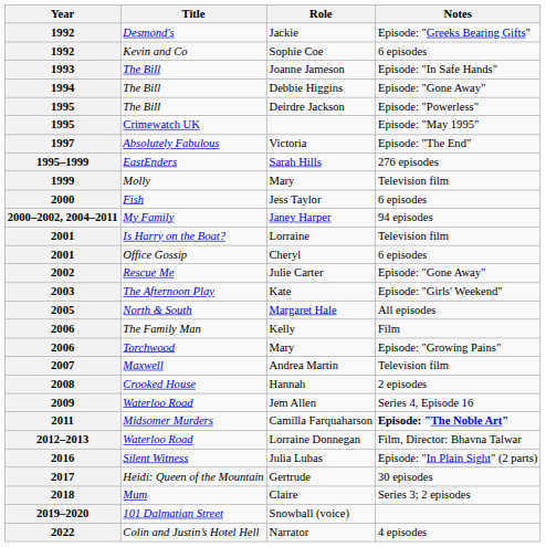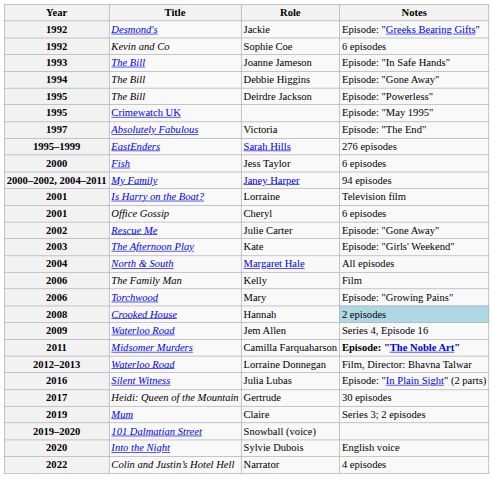- row: 1999 | Molly | Mary | Television film
Margaret Hale | Year: 2005 -> 2004
- row: 2007 | Maxwell | Andrea Martin | Television film
Hannah | Notes: no background -> lightblue background
Claire | Year: 2018 -> 2019
+ row: 2020 | Into the Night | Sylvie Dubois | English voice
